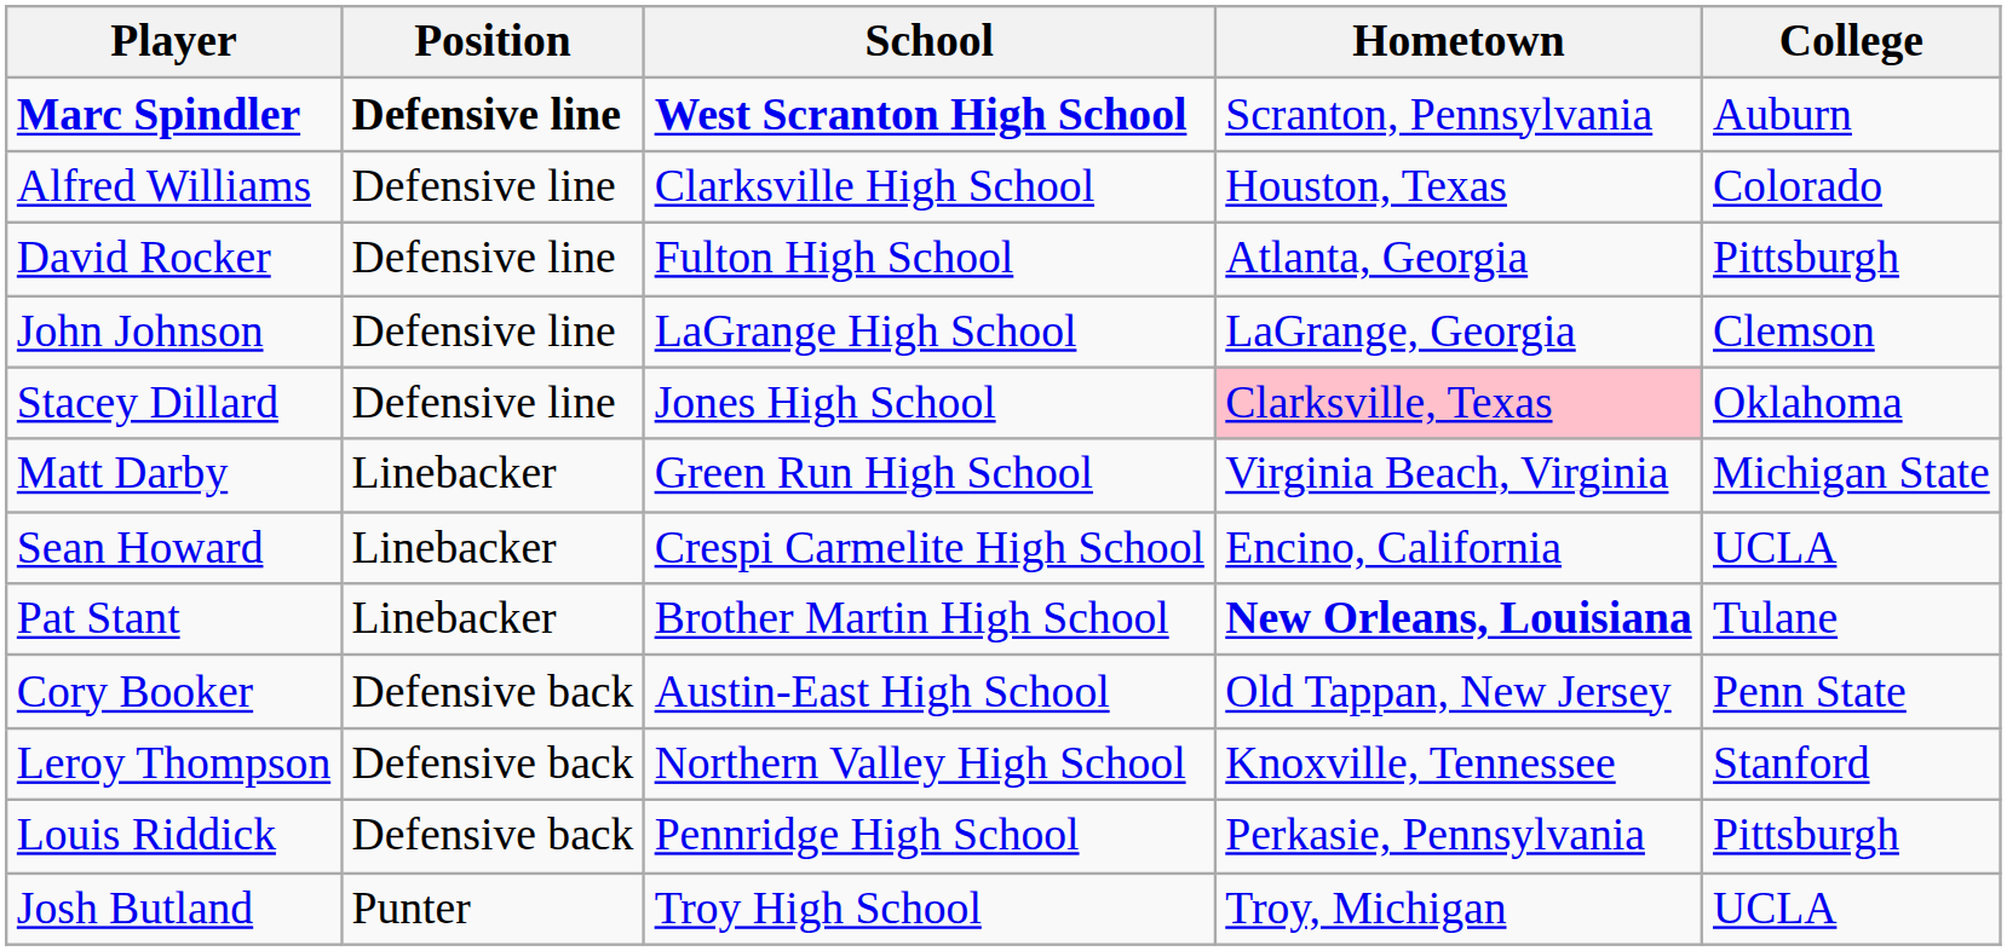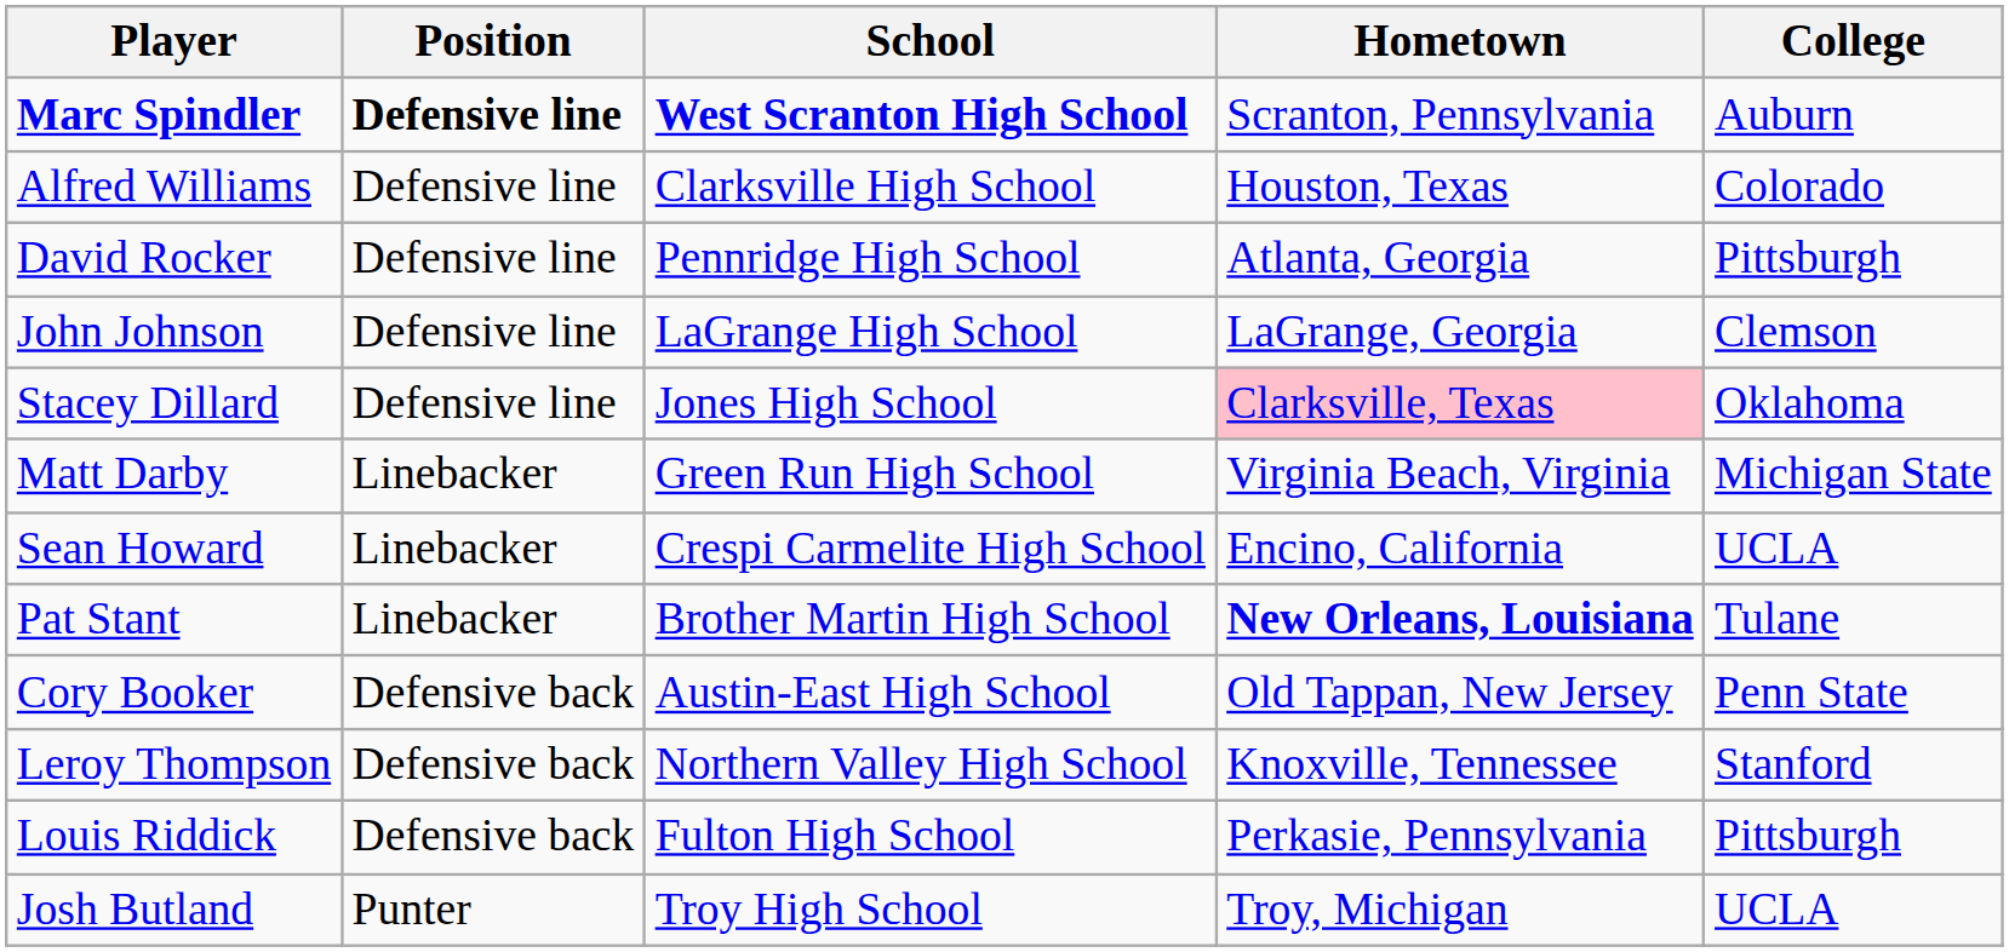David Rocker | School: Fulton High School -> Pennridge High School
Louis Riddick | School: Pennridge High School -> Fulton High School
